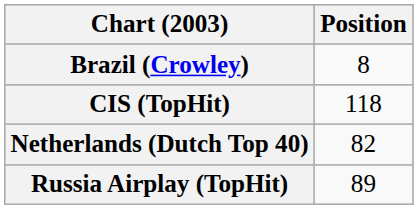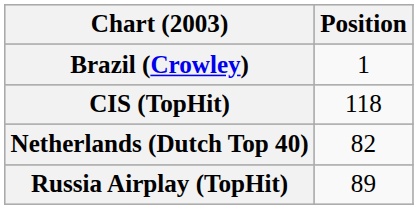Brazil (Crowley) | Position: 8 -> 1
